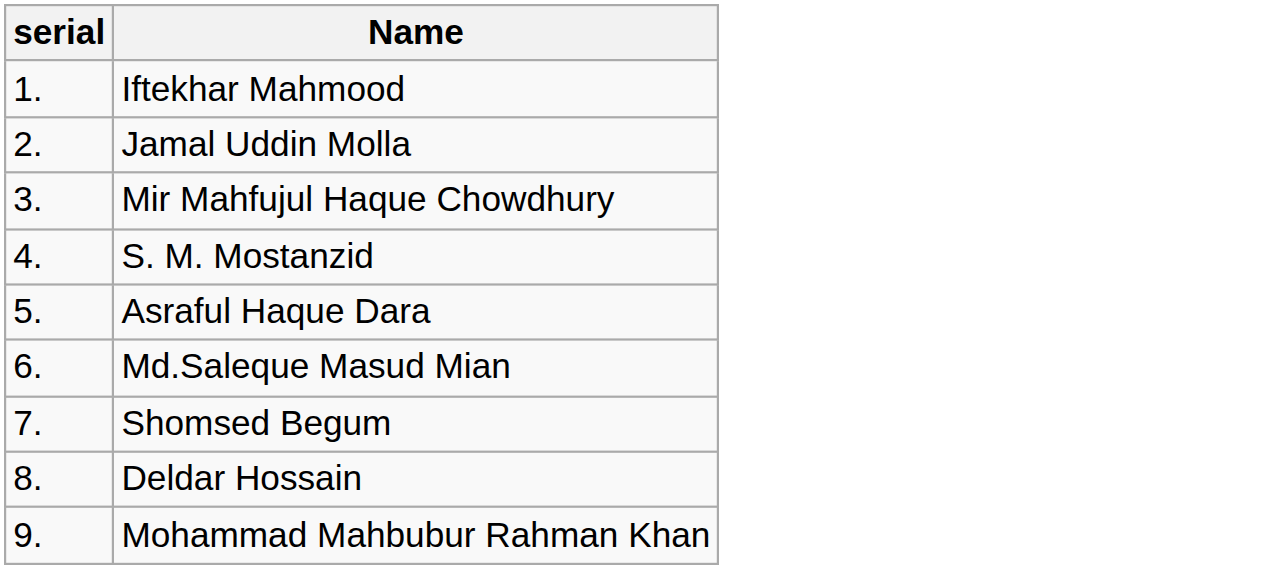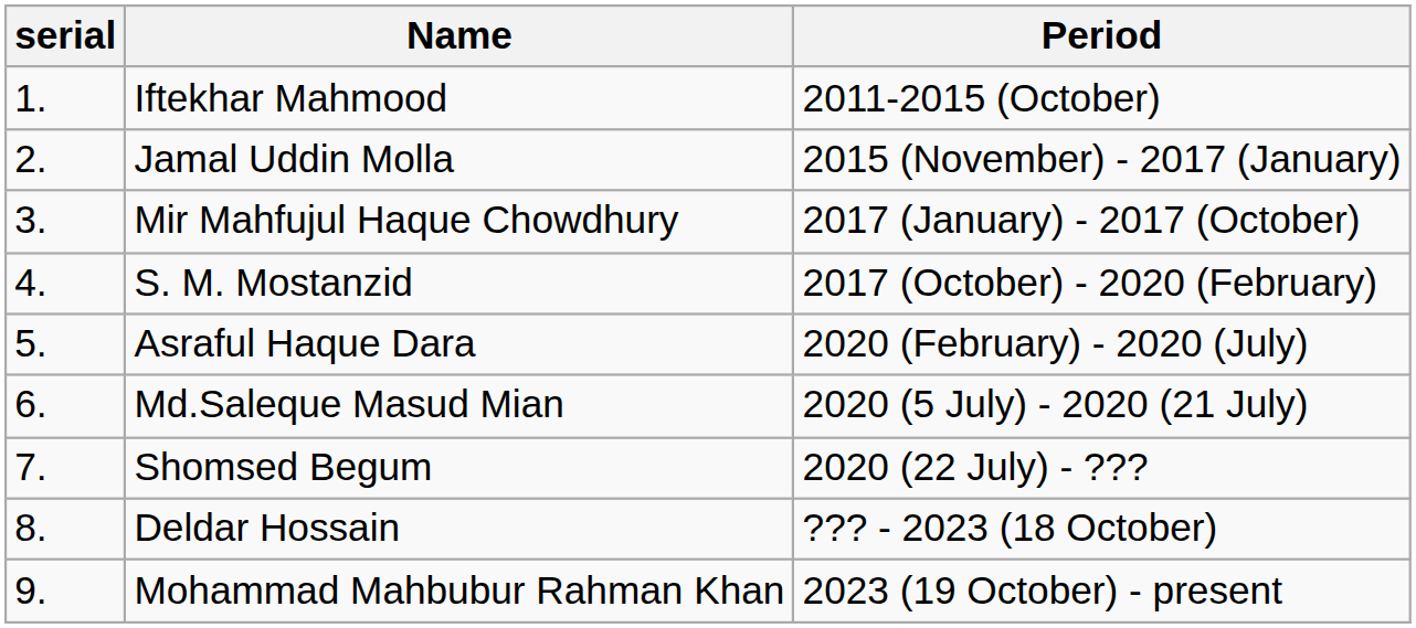+ column: Period | 2011-2015 (October) | 2015 (November) - 2017 (January) | 2017 (January) - 2017 (October) | 2017 (October) - 2020 (February) | 2020 (February) - 2020 (July) | 2020 (5 July) - 2020 (21 July) | 2020 (22 July) - ??? | ??? - 2023 (18 October) | 2023 (19 October) - present
